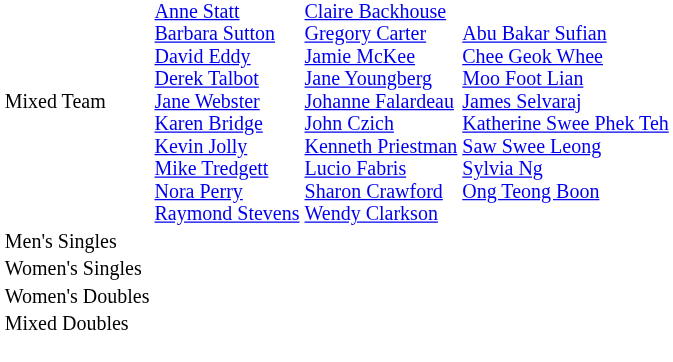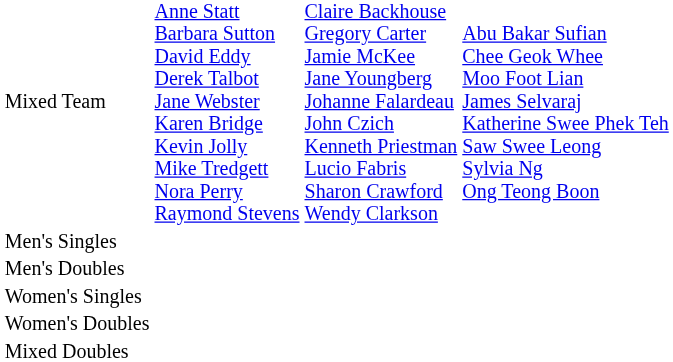+ row: Men's Doubles
